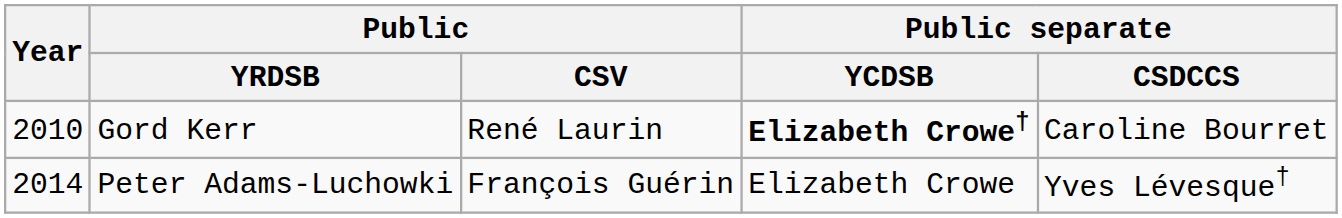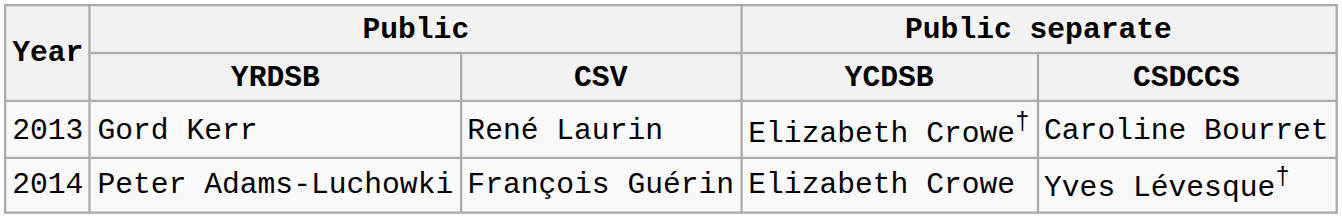Gord Kerr | Year: 2010 -> 2013
Gord Kerr | Public separate / YCDSB: bold -> normal
